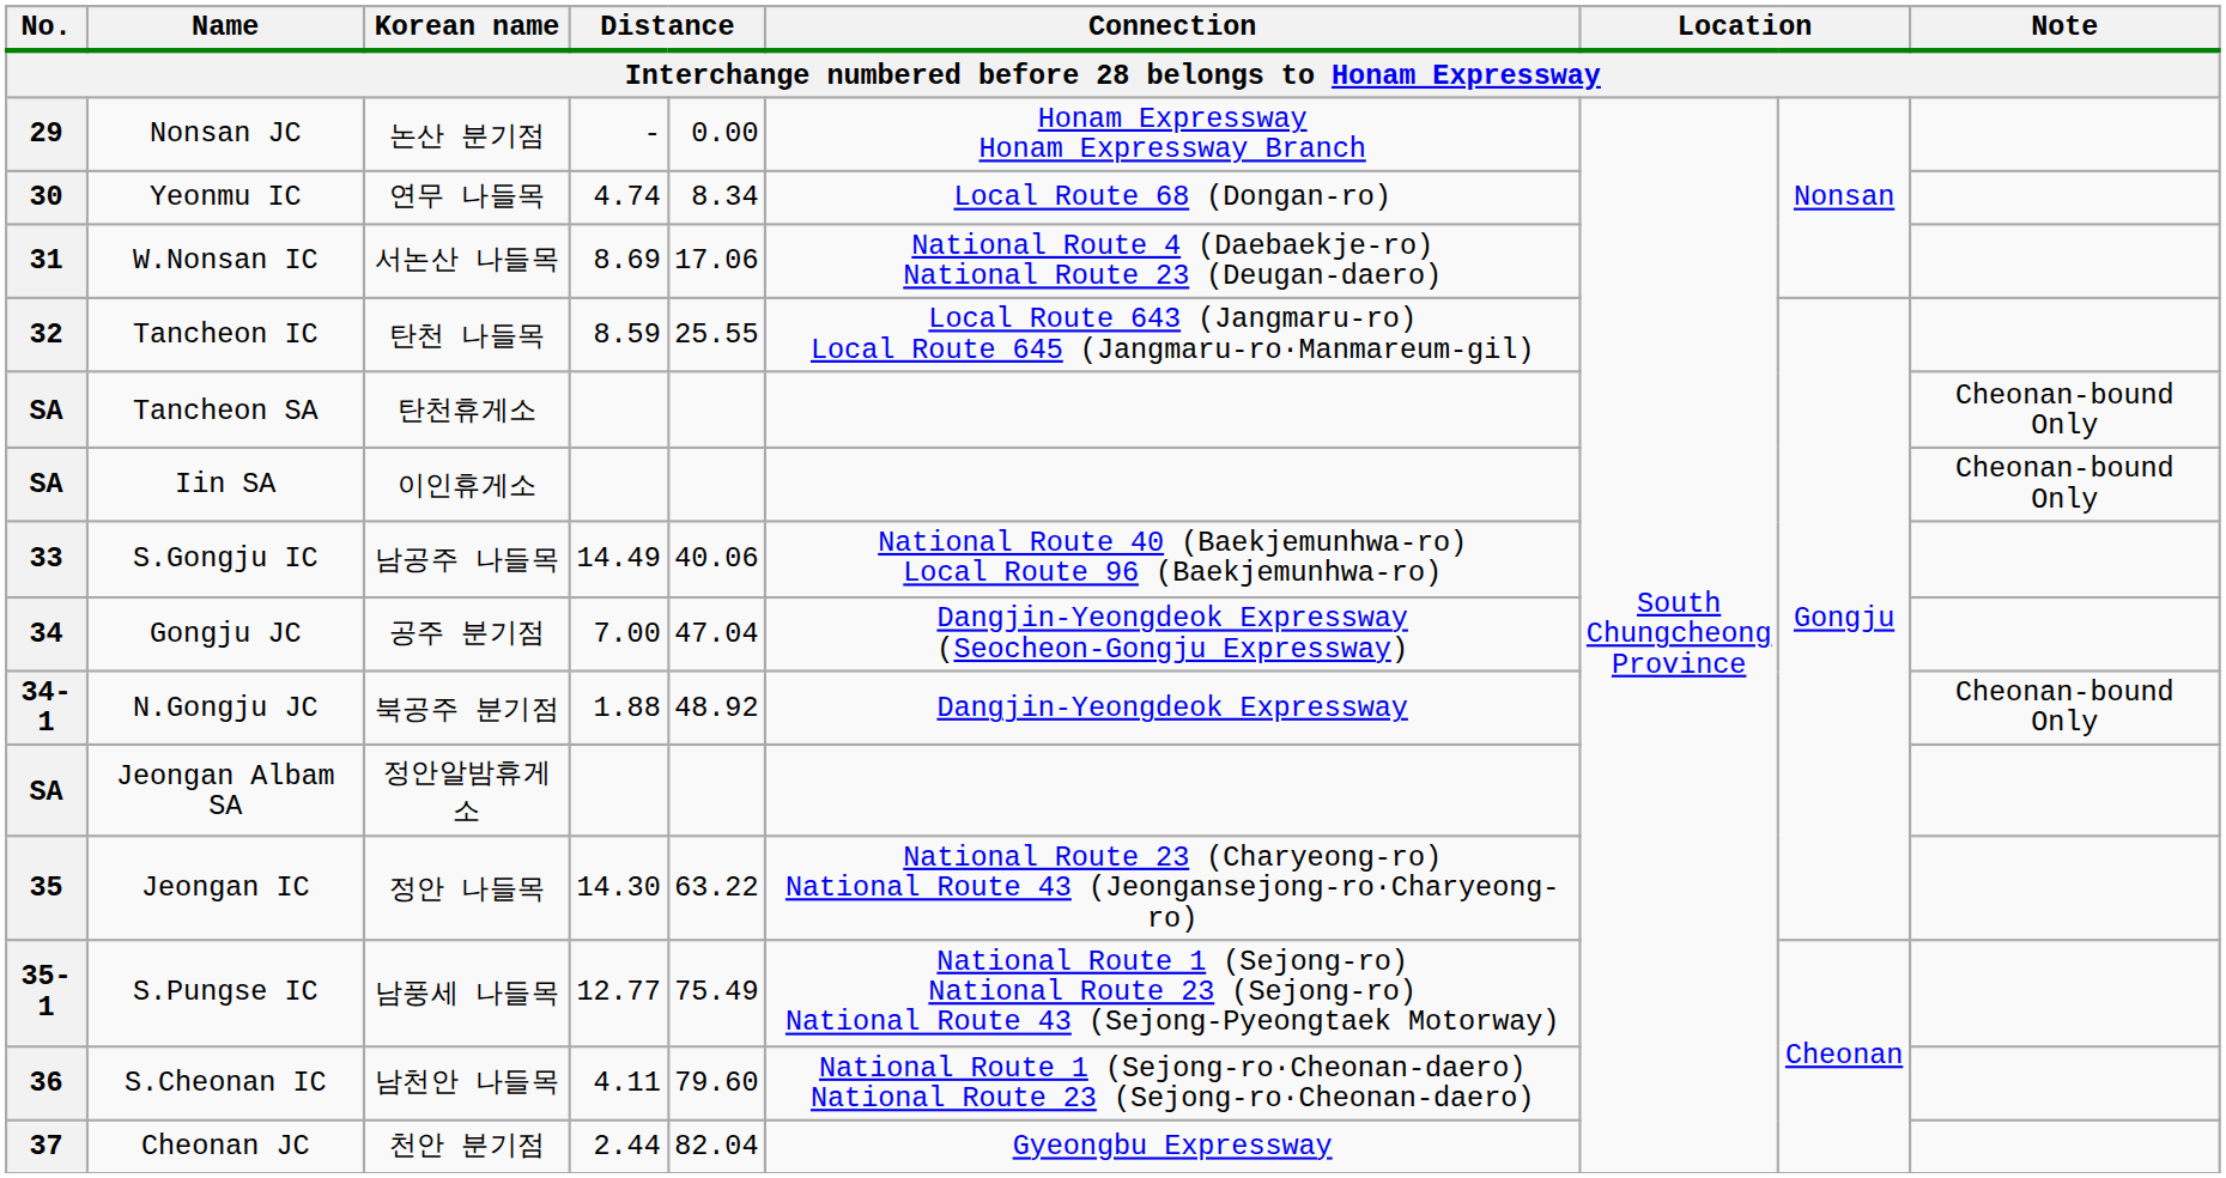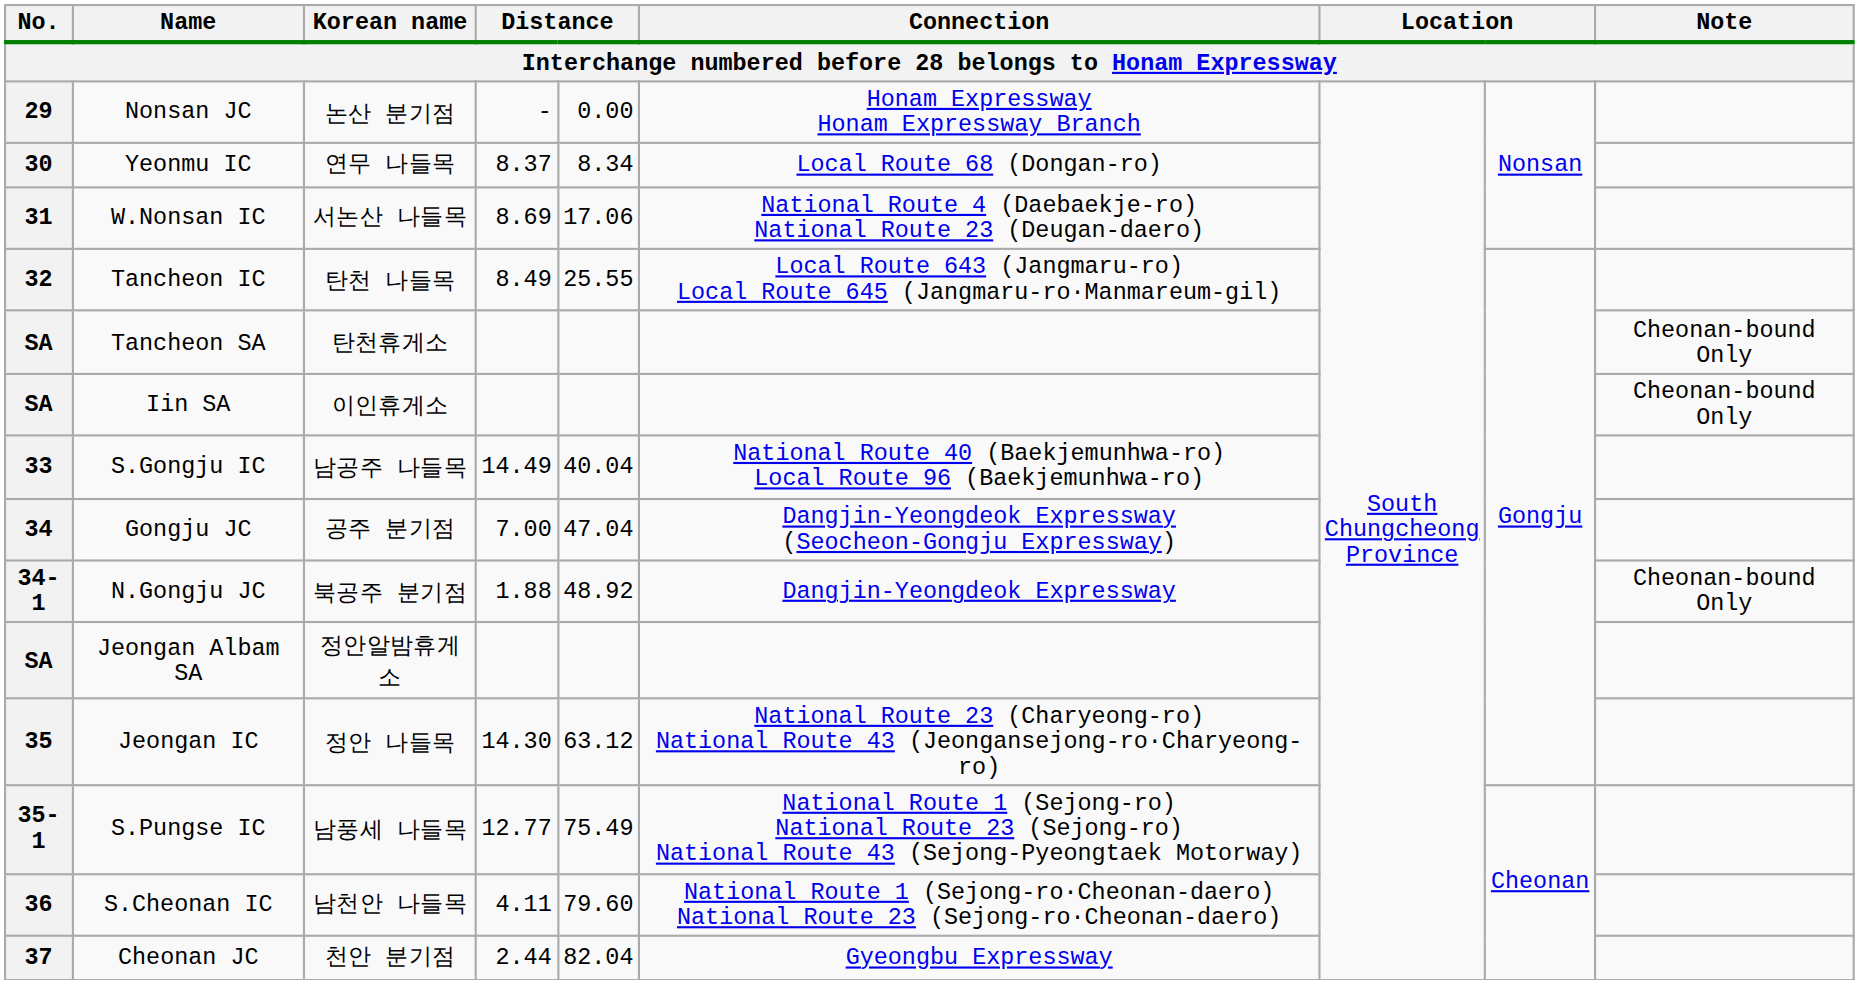Yeonmu IC | column 4: 4.74 -> 8.37
Tancheon IC | column 4: 8.59 -> 8.49
S.Gongju IC | column 5: 40.06 -> 40.04
Jeongan IC | column 5: 63.22 -> 63.12
